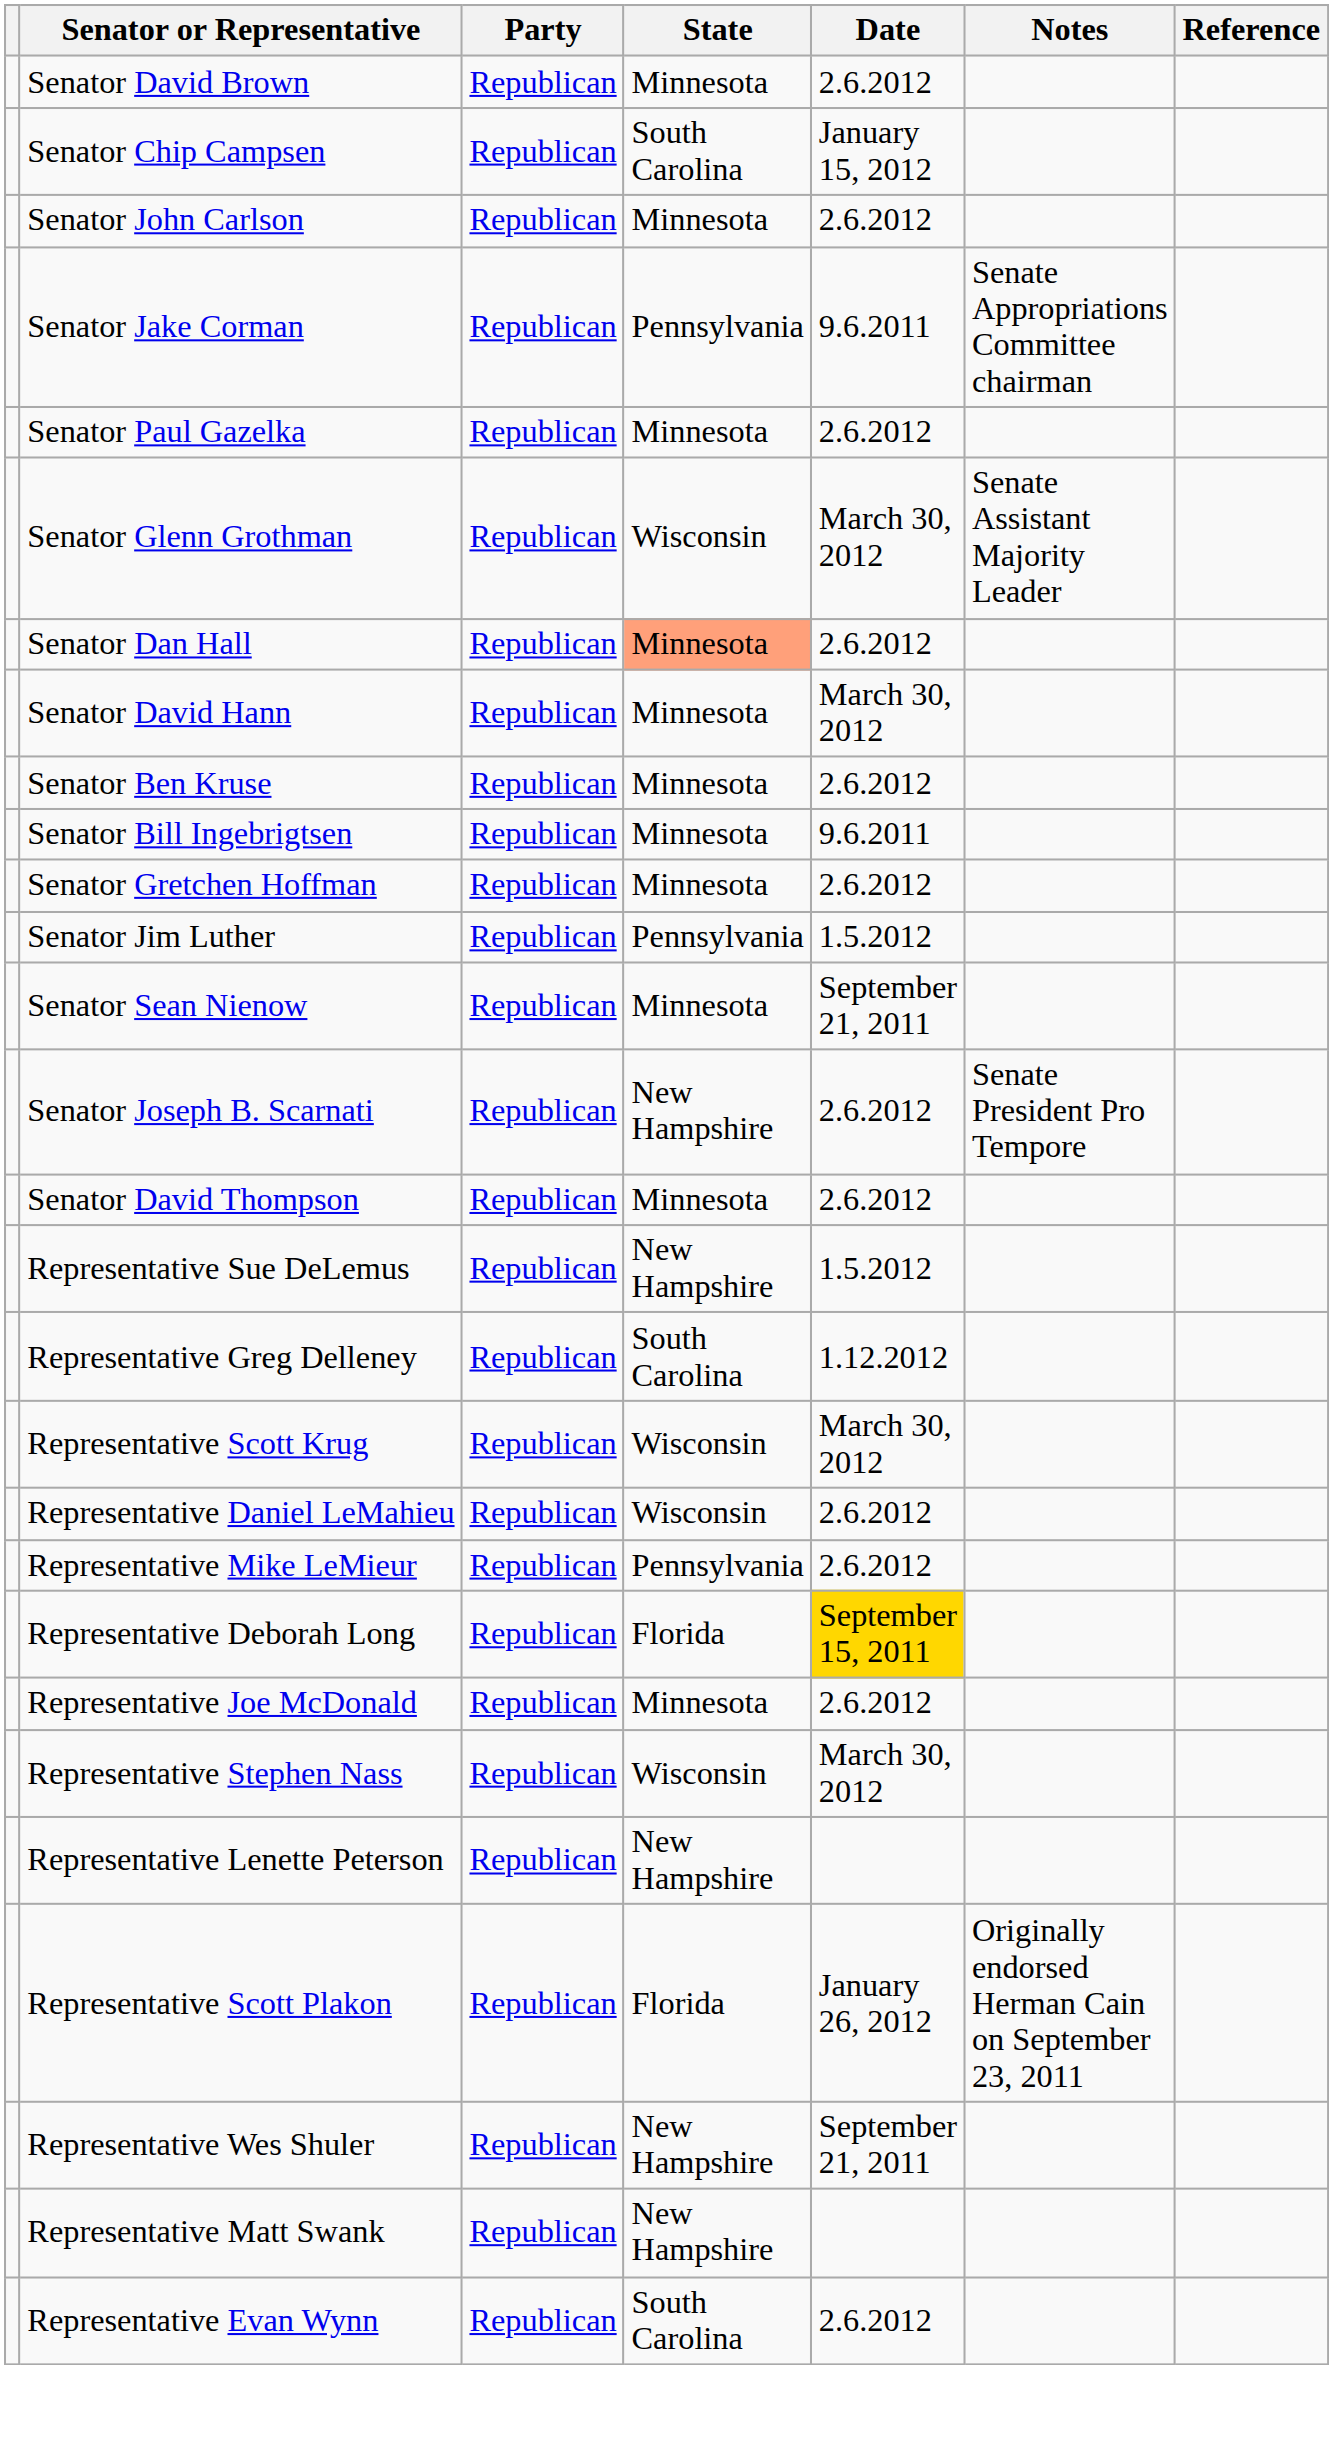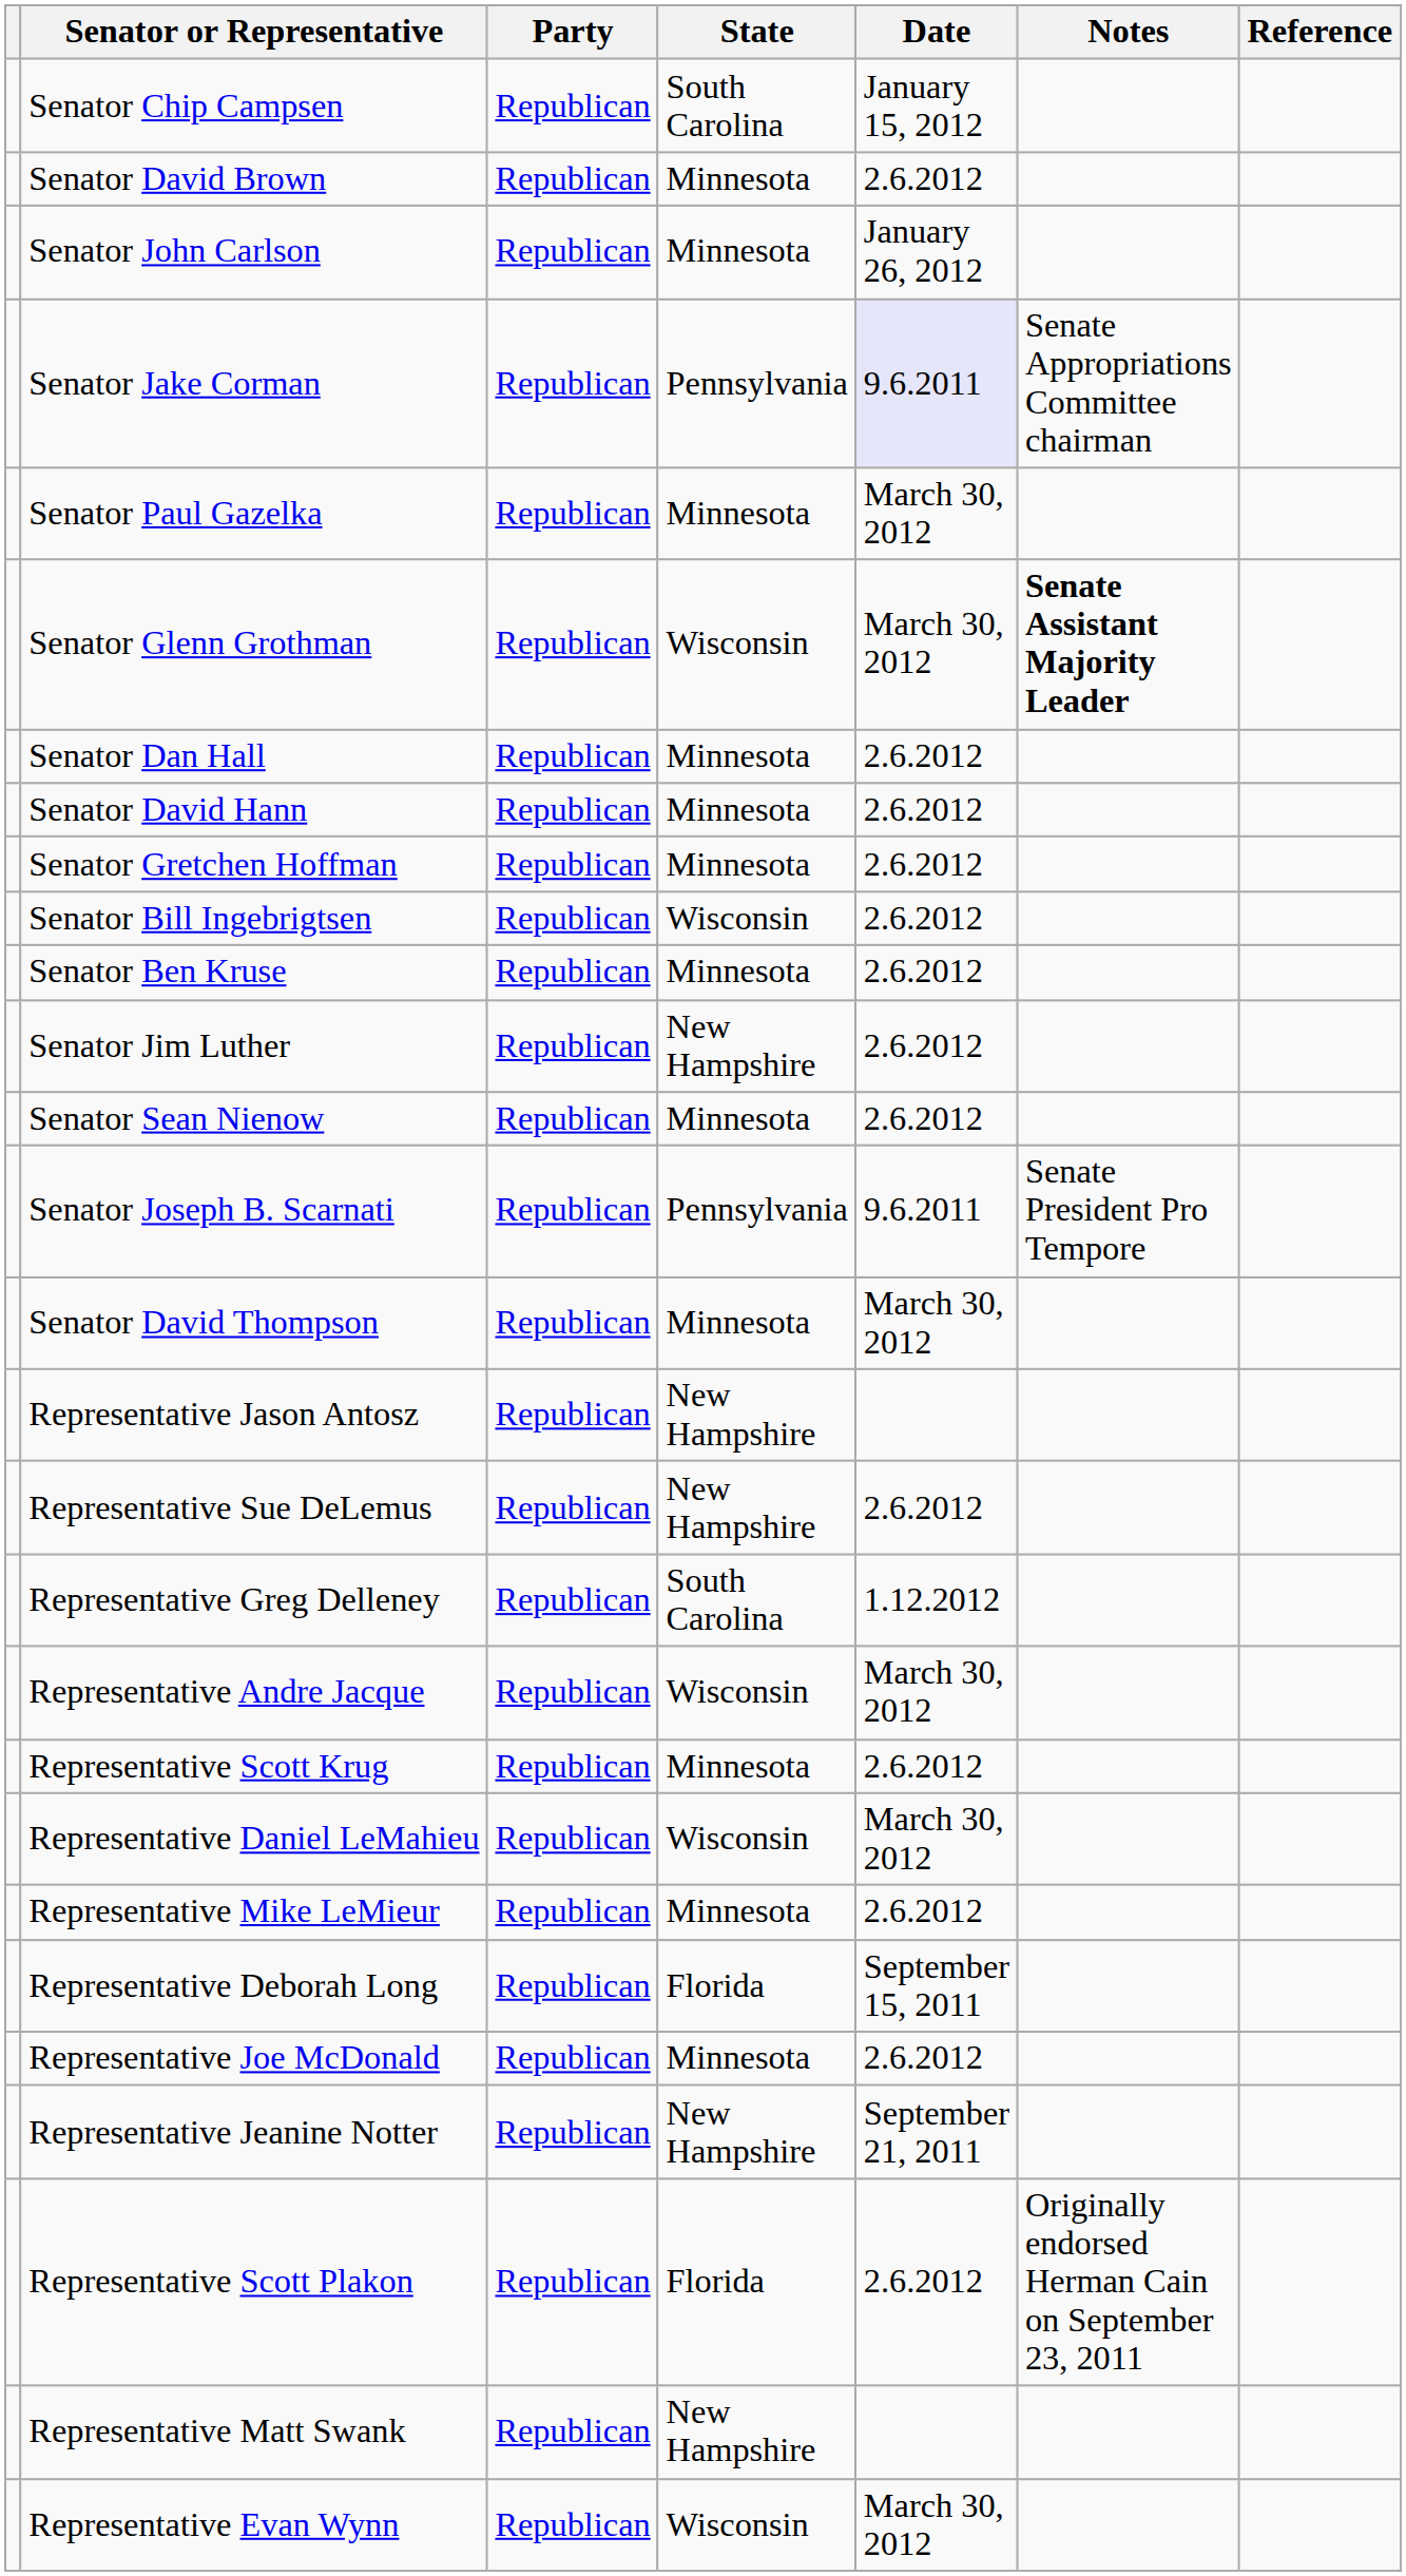rows swapped: Senator David Brown <-> Senator Chip Campsen
Senator John Carlson | Date: 2.6.2012 -> January 26, 2012
Senator Jake Corman | Date: no background -> lavender background
Senator Paul Gazelka | Date: 2.6.2012 -> March 30, 2012
Senator Glenn Grothman | Notes: normal -> bold
Senator Dan Hall | State: lightsalmon background -> no background
Senator David Hann | Date: March 30, 2012 -> 2.6.2012
rows swapped: Senator Gretchen Hoffman <-> Senator Ben Kruse
Senator Bill Ingebrigtsen | State: Minnesota -> Wisconsin
Senator Bill Ingebrigtsen | Date: 9.6.2011 -> 2.6.2012
Senator Jim Luther | State: Pennsylvania -> New Hampshire
Senator Jim Luther | Date: 1.5.2012 -> 2.6.2012
Senator Sean Nienow | Date: September 21, 2011 -> 2.6.2012
Senator Joseph B. Scarnati | State: New Hampshire -> Pennsylvania
Senator Joseph B. Scarnati | Date: 2.6.2012 -> 9.6.2011
Senator David Thompson | Date: 2.6.2012 -> March 30, 2012
+ row: Representative Jason Antosz | Republican | New Hampshire
Representative Sue DeLemus | Date: 1.5.2012 -> 2.6.2012
+ row: Representative Andre Jacque | Republican | Wisconsin | March 30, 2012
Representative Scott Krug | State: Wisconsin -> Minnesota
Representative Scott Krug | Date: March 30, 2012 -> 2.6.2012
Representative Daniel LeMahieu | Date: 2.6.2012 -> March 30, 2012
Representative Mike LeMieur | State: Pennsylvania -> Minnesota
Representative Deborah Long | Date: gold background -> no background
- row: Representative Stephen Nass | Republican | Wisconsin | March 30, 2012
+ row: Representative Jeanine Notter | Republican | New Hampshire | September 21, 2011
- row: Representative Lenette Peterson | Republican | New Hampshire
Representative Scott Plakon | Date: January 26, 2012 -> 2.6.2012
- row: Representative Wes Shuler | Republican | New Hampshire | September 21, 2011
Representative Evan Wynn | State: South Carolina -> Wisconsin
Representative Evan Wynn | Date: 2.6.2012 -> March 30, 2012
